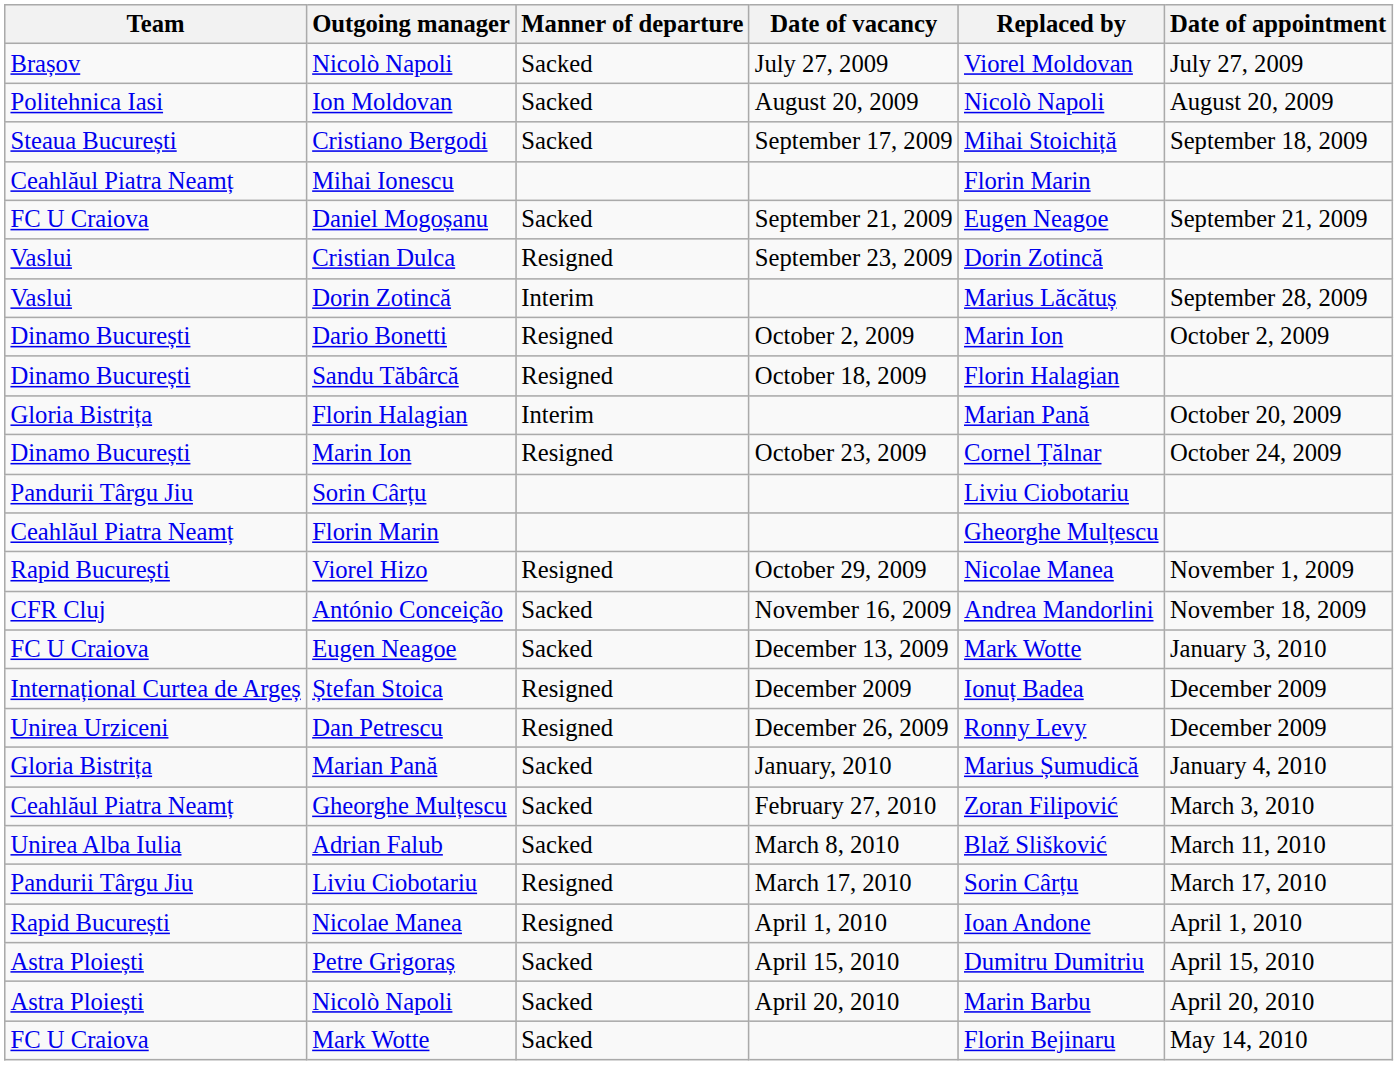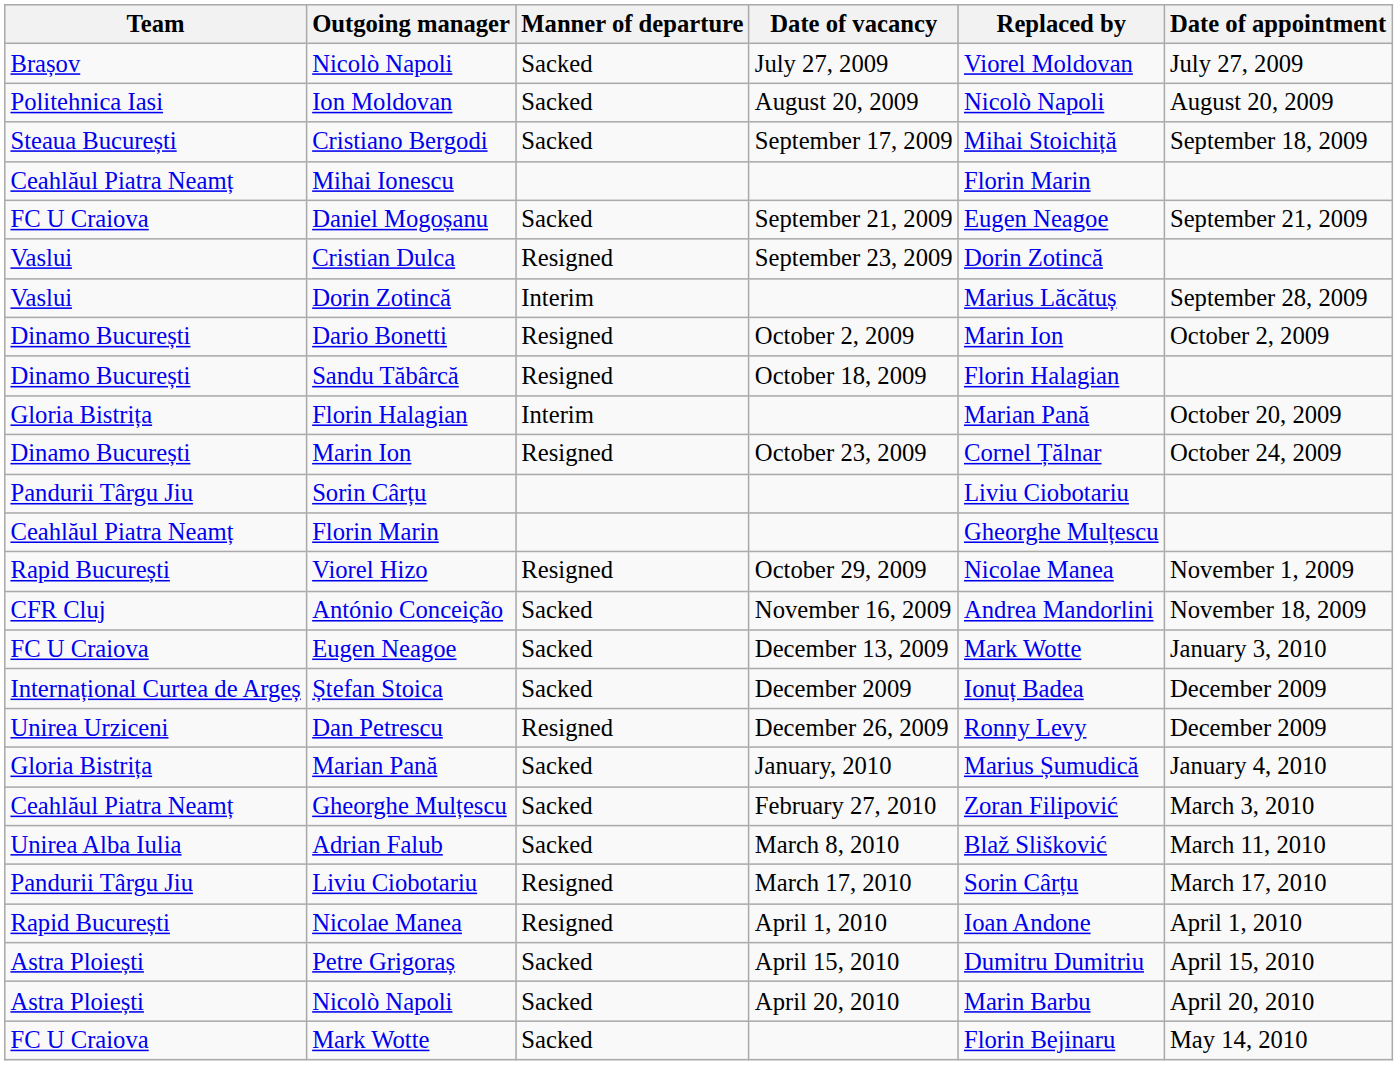Ștefan Stoica | Manner of departure: Resigned -> Sacked
